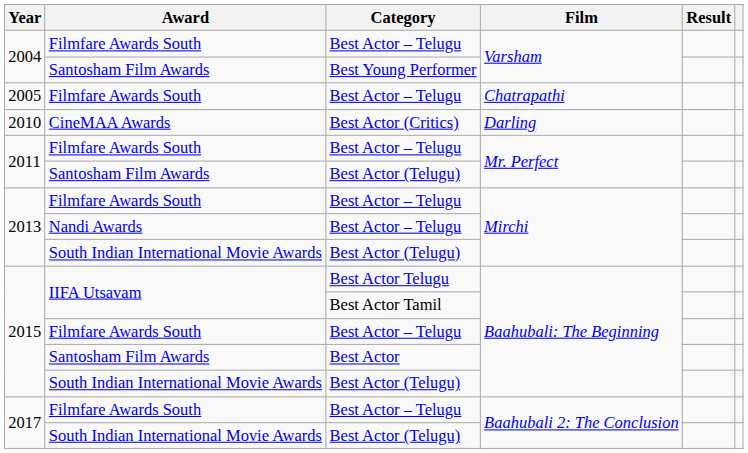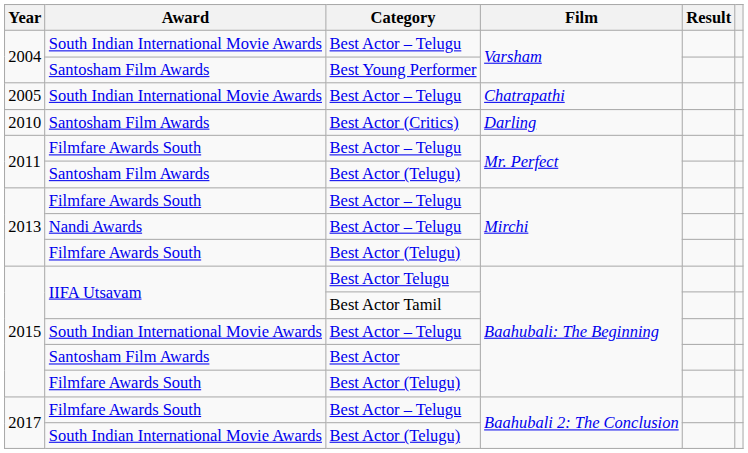2004 / Best Actor – Telugu | Award: Filmfare Awards South -> South Indian International Movie Awards
2005 | Award: Filmfare Awards South -> South Indian International Movie Awards
2010 | Award: CineMAA Awards -> Santosham Film Awards
2013 / Best Actor (Telugu) | Award: South Indian International Movie Awards -> Filmfare Awards South
2015 / Best Actor – Telugu | Award: Filmfare Awards South -> South Indian International Movie Awards
2015 / Best Actor (Telugu) | Award: South Indian International Movie Awards -> Filmfare Awards South
